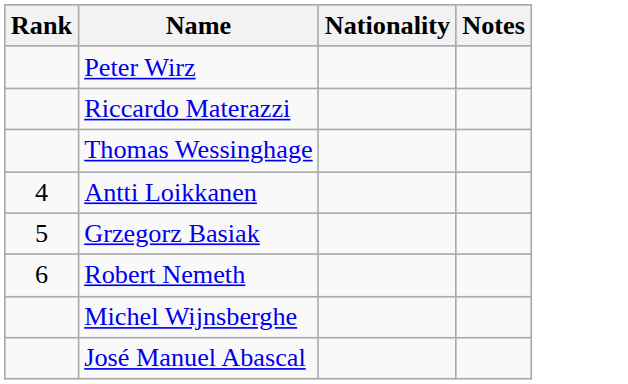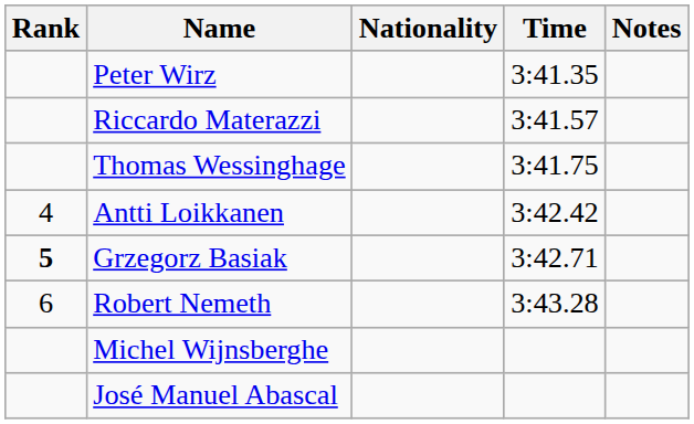+ column: Time | 3:41.35 | 3:41.57 | 3:41.75 | 3:42.42 | 3:42.71 | 3:43.28
Grzegorz Basiak | Rank: normal -> bold
